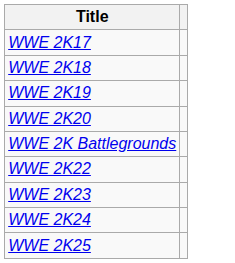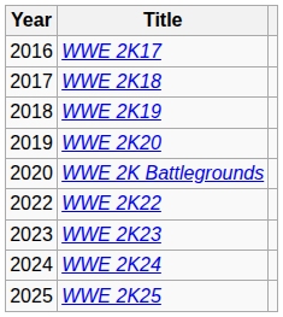+ column: Year | 2016 | 2017 | 2018 | 2019 | 2020 | 2022 | 2023 | 2024 | 2025
